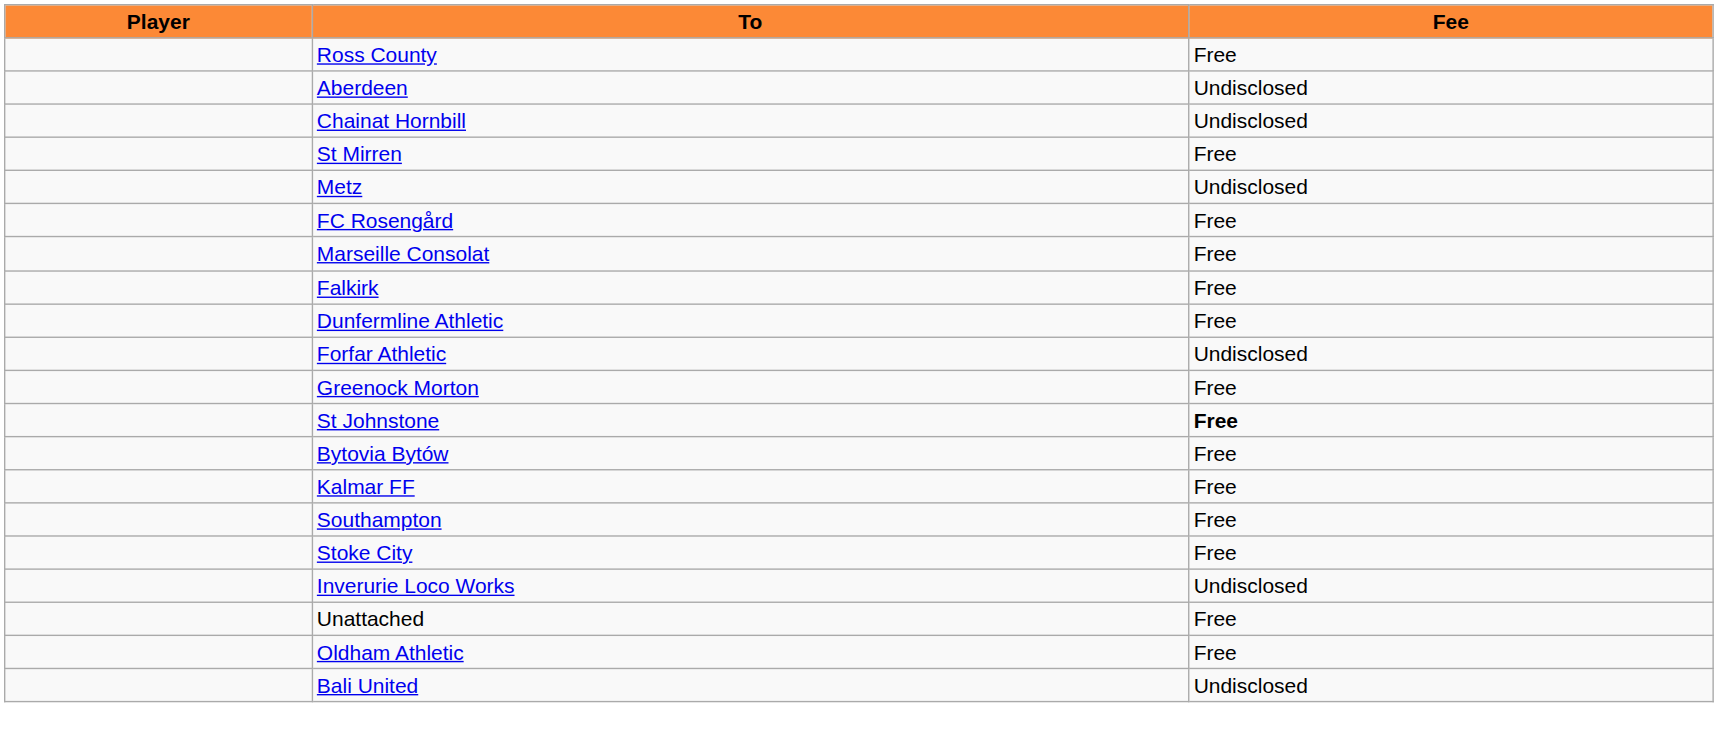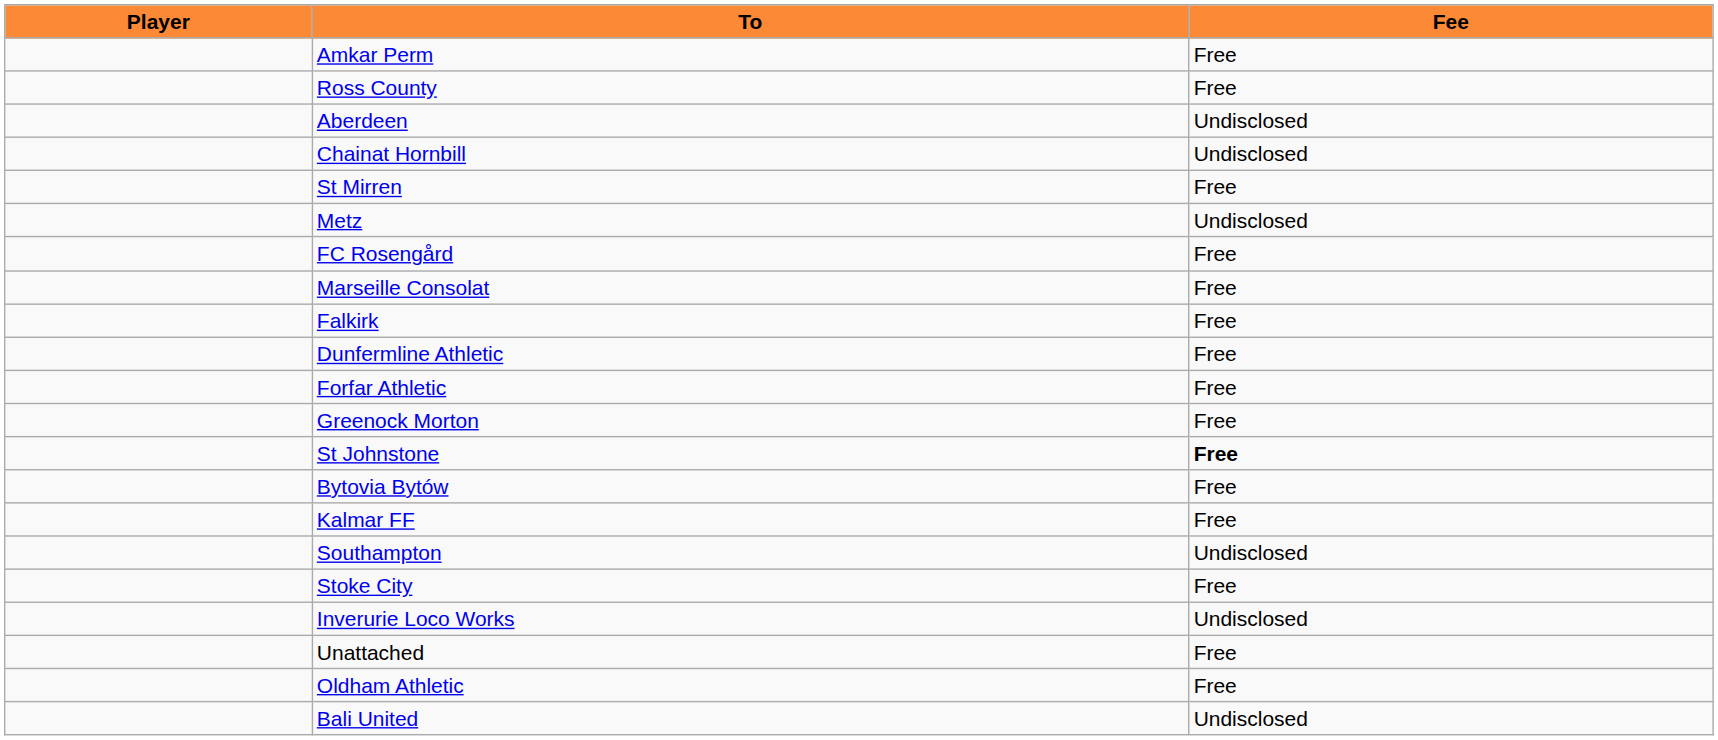+ row: Amkar Perm | Free
Forfar Athletic | Fee: Undisclosed -> Free
Southampton | Fee: Free -> Undisclosed
